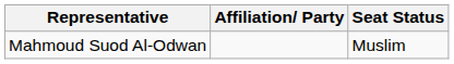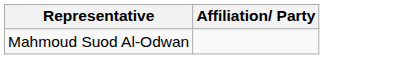- column: Seat Status | Muslim
